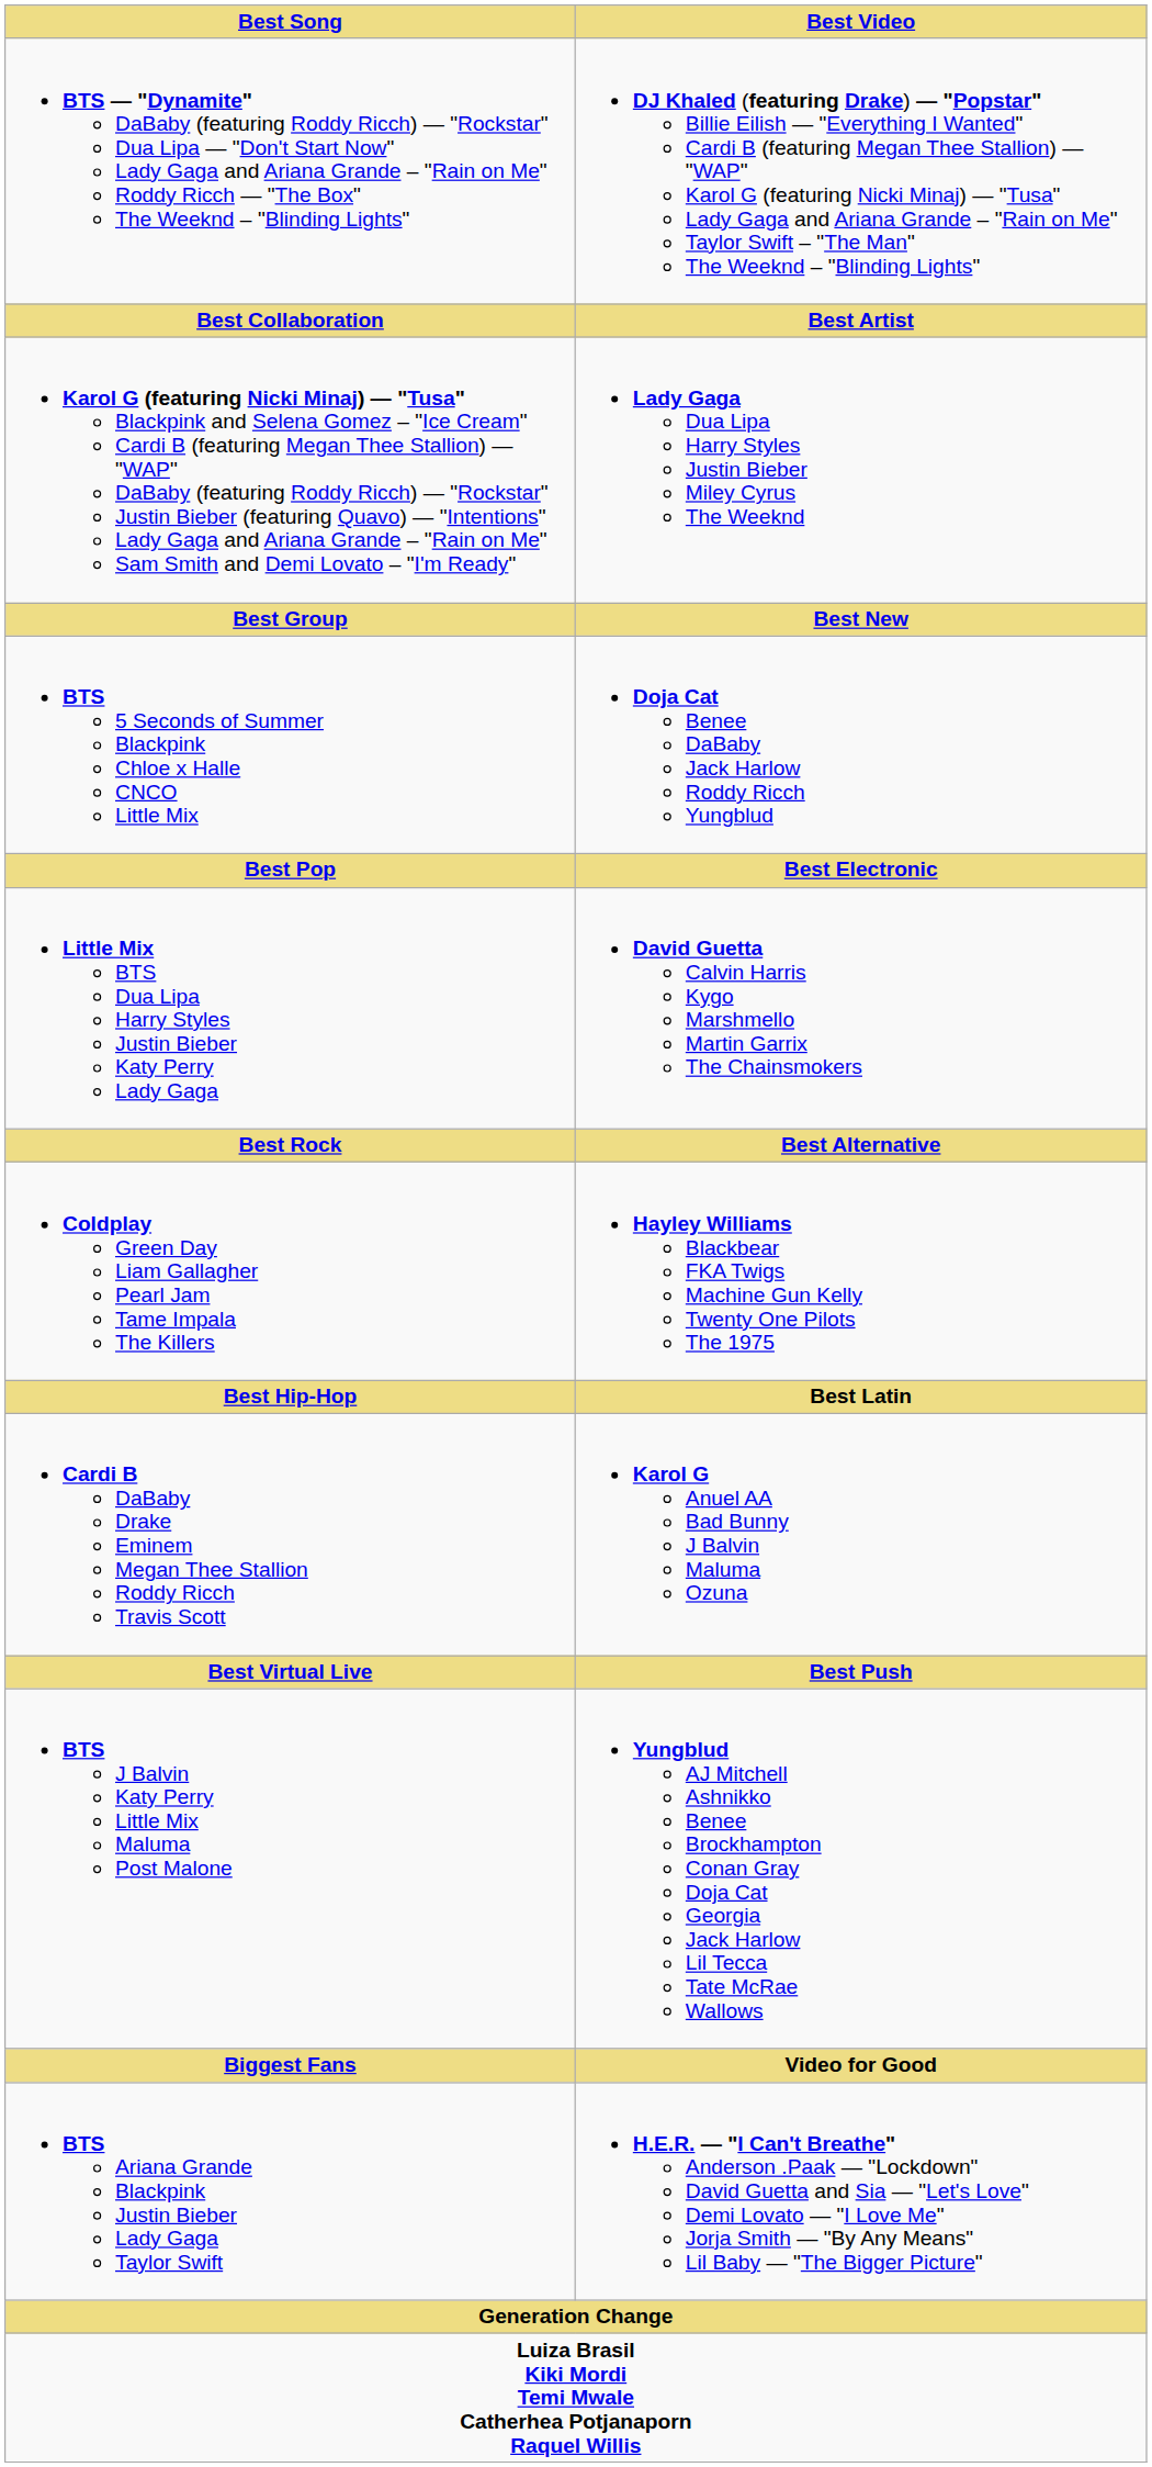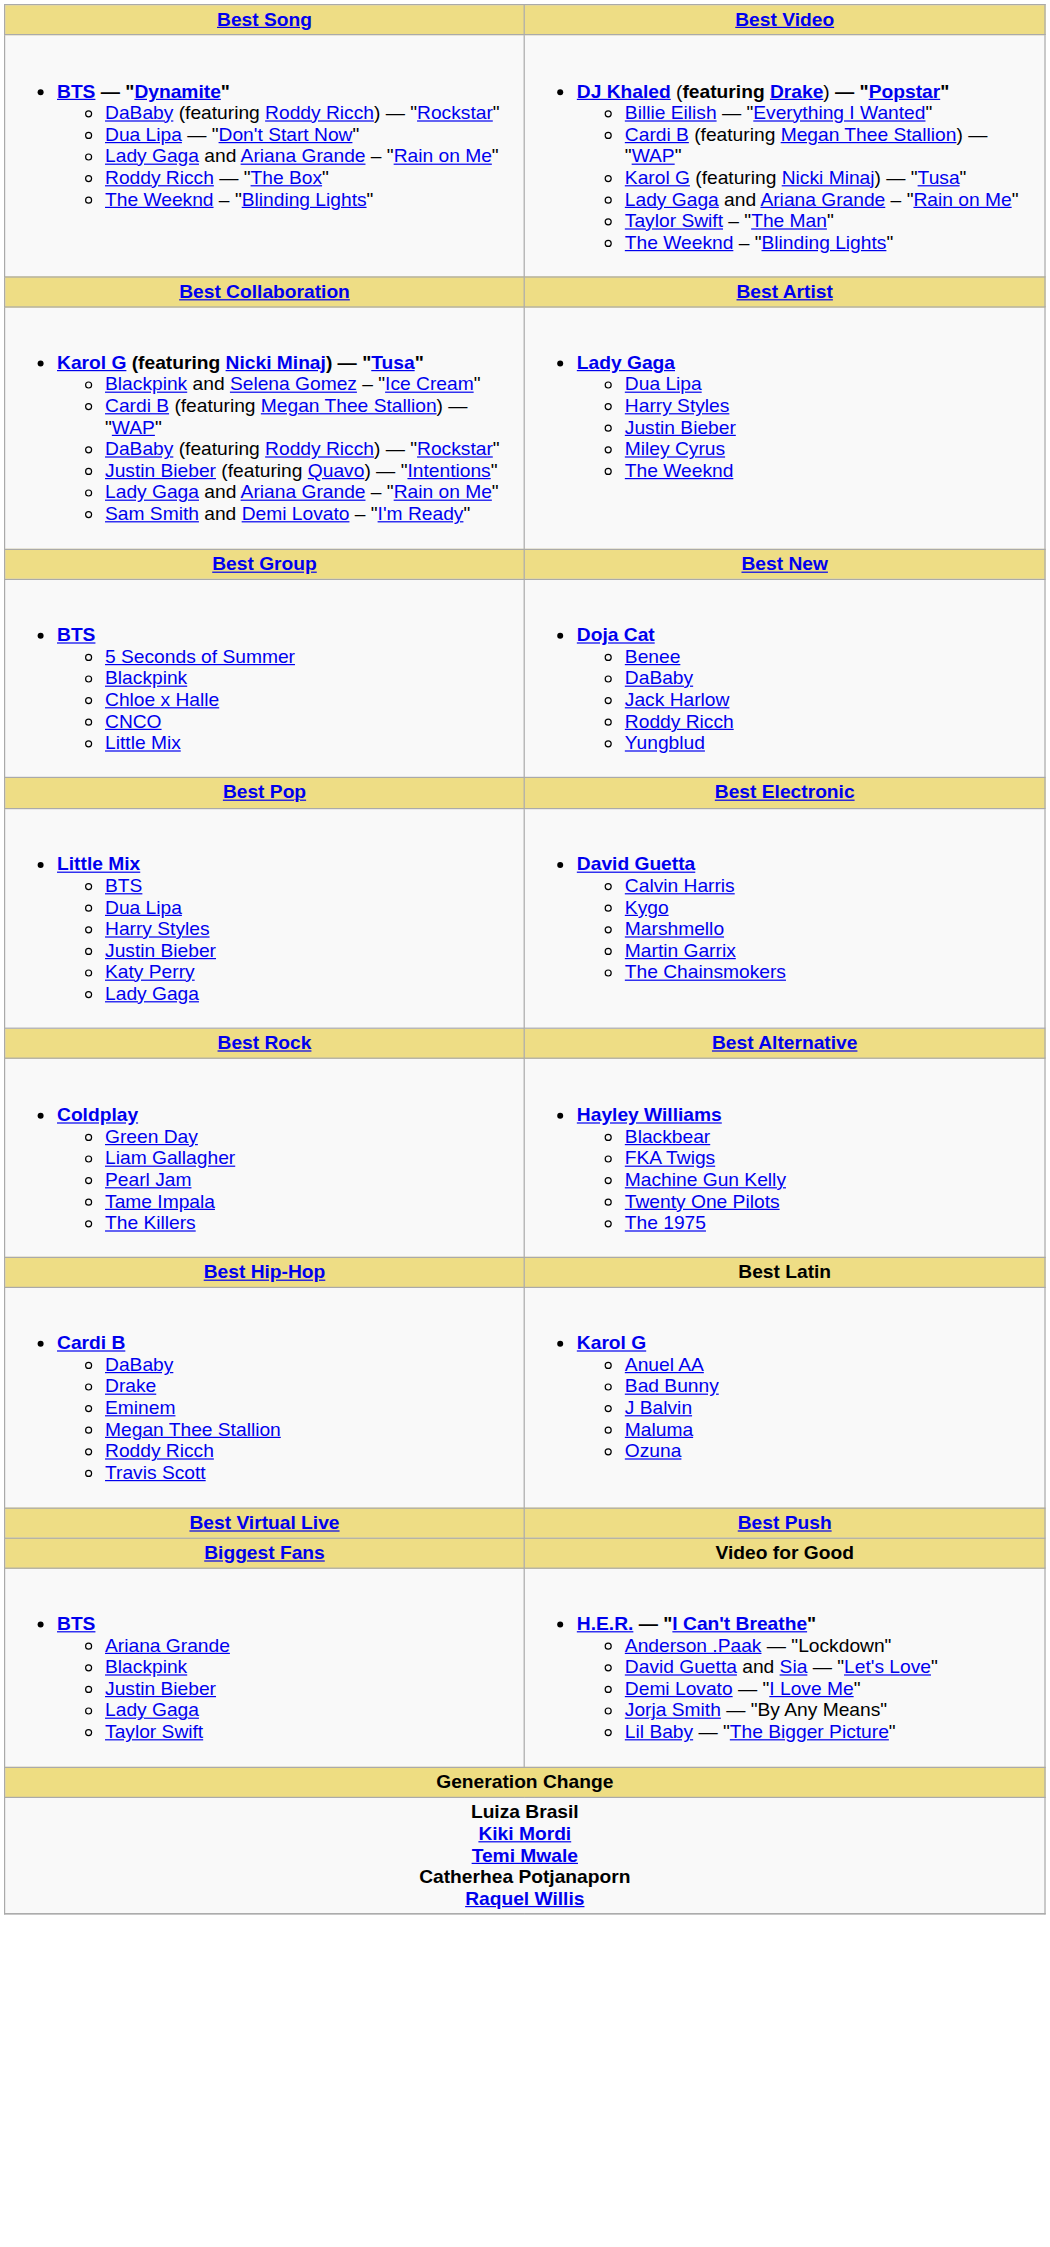- row: BTS J Balvin Katy Perry Little Mix Maluma Post Malone | Yungblud AJ Mitchell Ashnikko Benee Brockhampton Conan Gray Doja Cat Georgia Jack Harlow Lil Tecca Tate McRae Wallows
